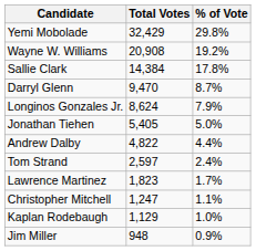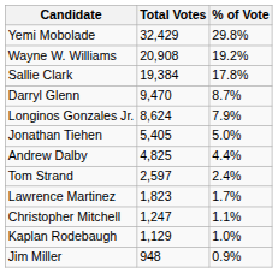Sallie Clark | Total Votes: 14,384 -> 19,384
Andrew Dalby | Total Votes: 4,822 -> 4,825
